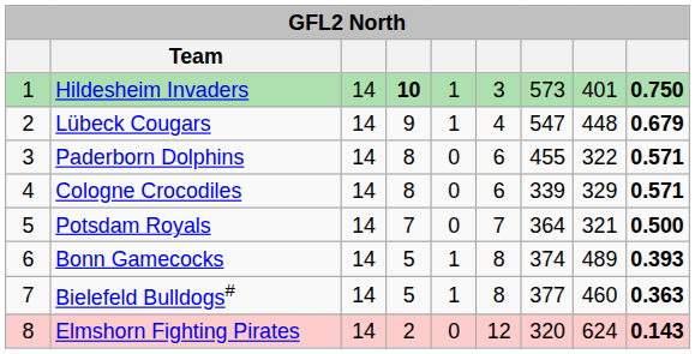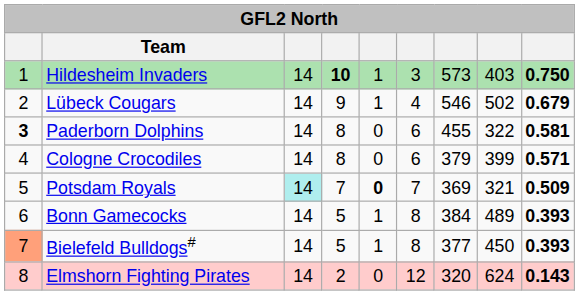Hildesheim Invaders | column 8: 401 -> 403
Lübeck Cougars | column 7: 547 -> 546
Lübeck Cougars | column 8: 448 -> 502
Paderborn Dolphins | column 1: normal -> bold
Paderborn Dolphins | column 9: 0.571 -> 0.581
Cologne Crocodiles | column 7: 339 -> 379
Cologne Crocodiles | column 8: 329 -> 399
Potsdam Royals | column 3: no background -> paleturquoise background
Potsdam Royals | column 5: normal -> bold
Potsdam Royals | column 7: 364 -> 369
Potsdam Royals | column 9: 0.500 -> 0.509
Bonn Gamecocks | column 7: 374 -> 384
Bielefeld Bulldogs# | column 1: no background -> lightsalmon background
Bielefeld Bulldogs# | column 8: 460 -> 450
Bielefeld Bulldogs# | column 9: 0.363 -> 0.393
